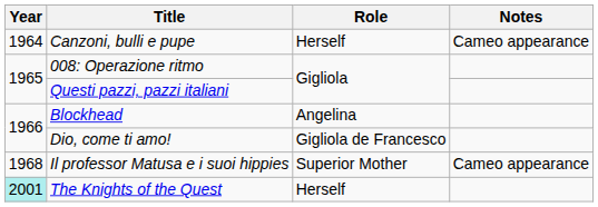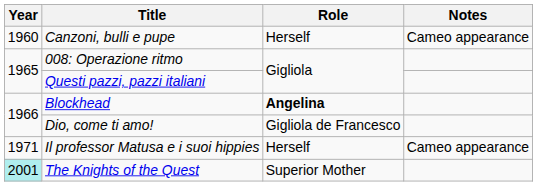Canzoni, bulli e pupe | Year: 1964 -> 1960
Blockhead | Role: normal -> bold
Il professor Matusa e i suoi hippies | Year: 1968 -> 1971
Il professor Matusa e i suoi hippies | Role: Superior Mother -> Herself
The Knights of the Quest | Role: Herself -> Superior Mother
